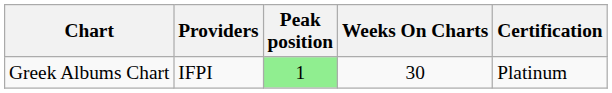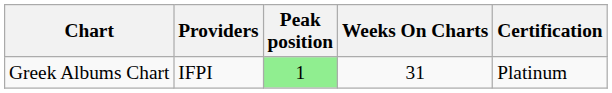Greek Albums Chart | Weeks On Charts: 30 -> 31
